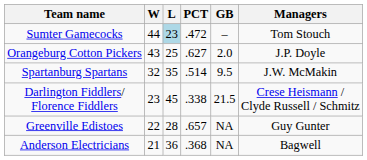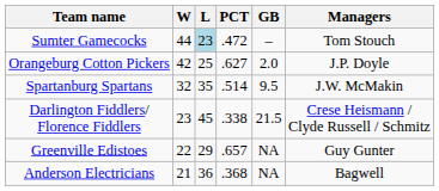Orangeburg Cotton Pickers | W: 43 -> 42
Greenville Edistoes | L: 28 -> 29
